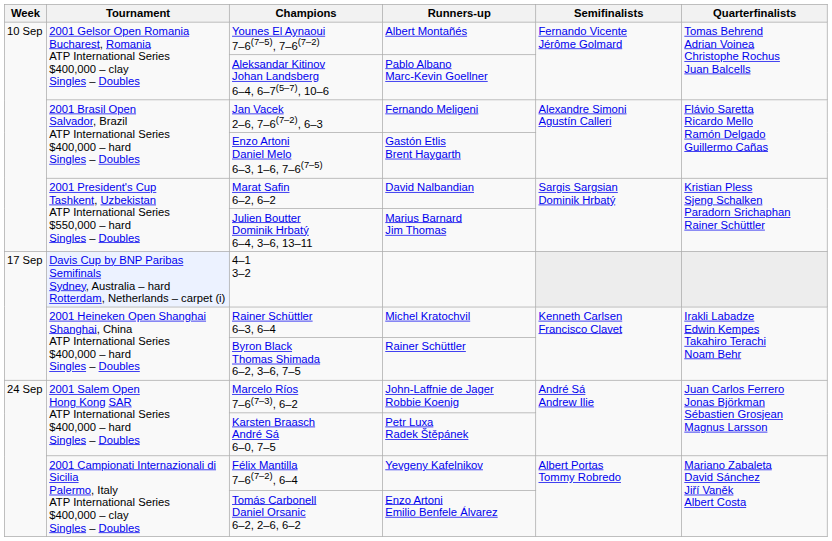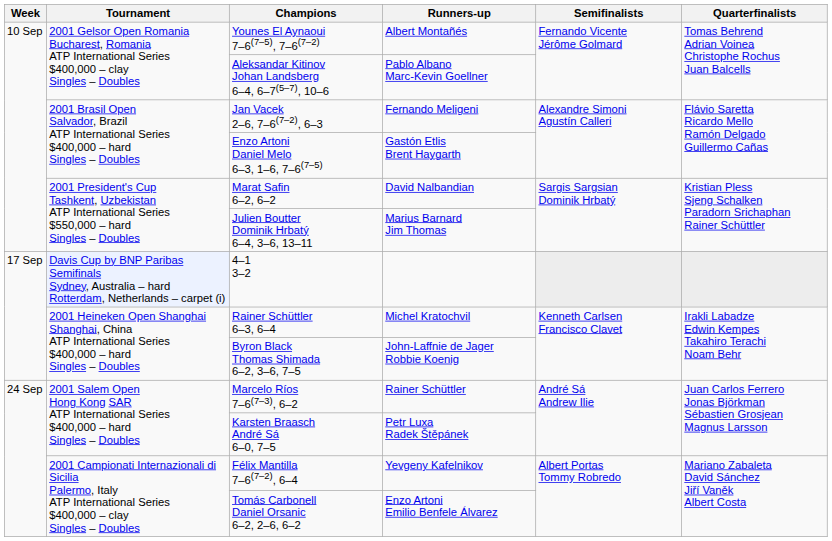Byron Black Thomas Shimada 6–2, 3–6, 7–5 | Runners-up: Rainer Schüttler -> John-Laffnie de Jager Robbie Koenig
Marcelo Ríos 7–6(7–3), 6–2 | Runners-up: John-Laffnie de Jager Robbie Koenig -> Rainer Schüttler
